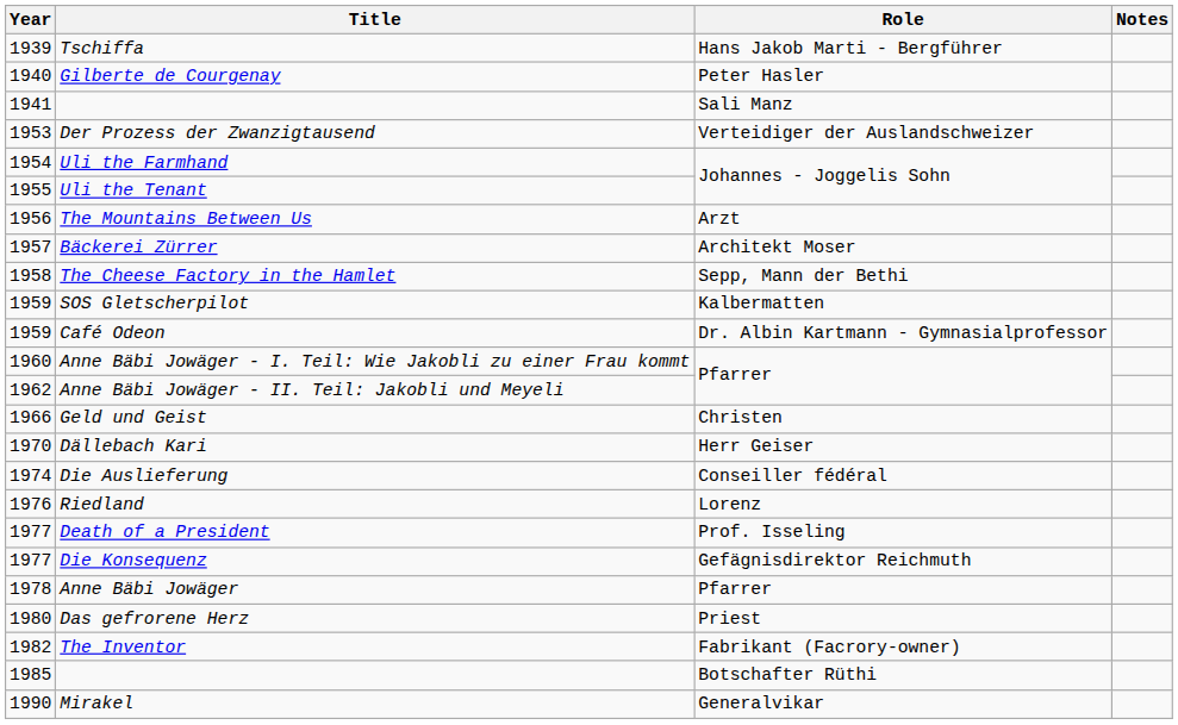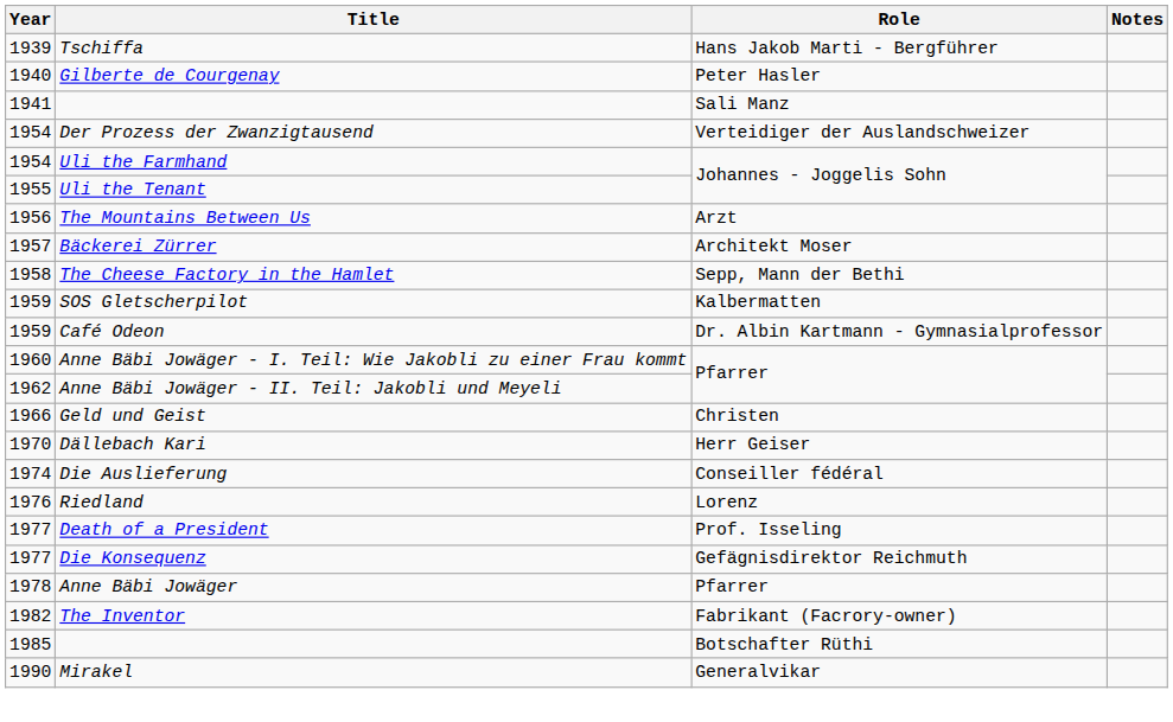Der Prozess der Zwanzigtausend | Year: 1953 -> 1954
- row: 1980 | Das gefrorene Herz | Priest
